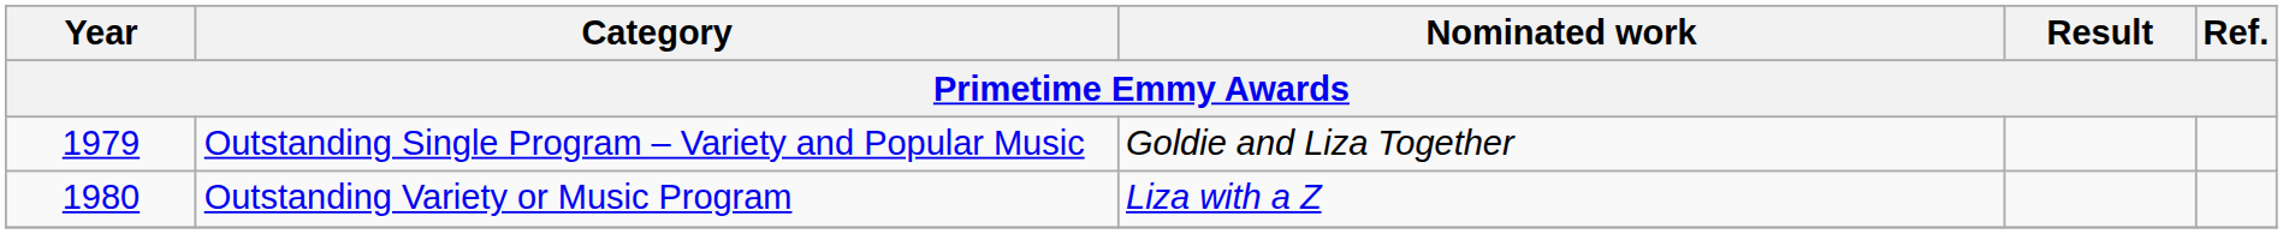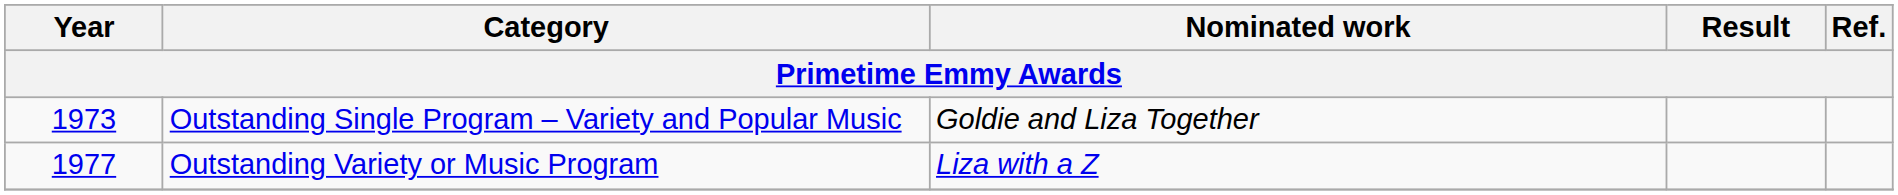Outstanding Single Program – Variety and Popular Music | Year: 1979 -> 1973
Outstanding Variety or Music Program | Year: 1980 -> 1977
